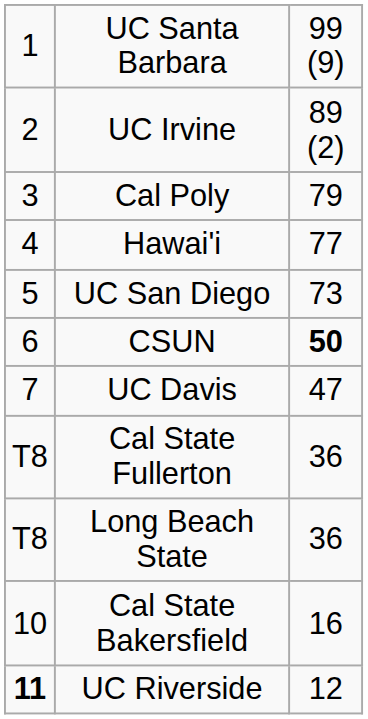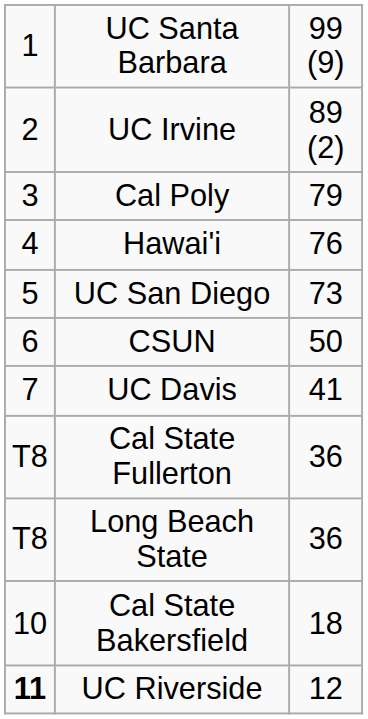Hawai'i | column 3: 77 -> 76
CSUN | column 3: bold -> normal
UC Davis | column 3: 47 -> 41
Cal State Bakersfield | column 3: 16 -> 18
